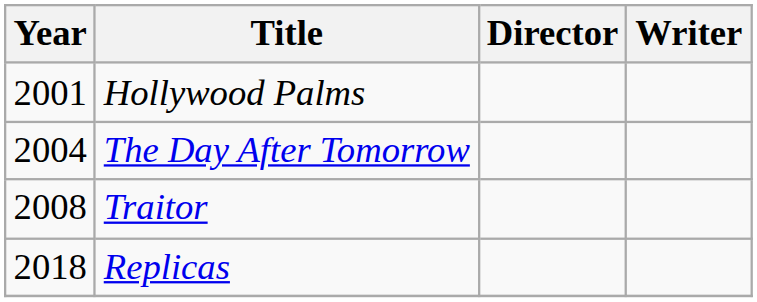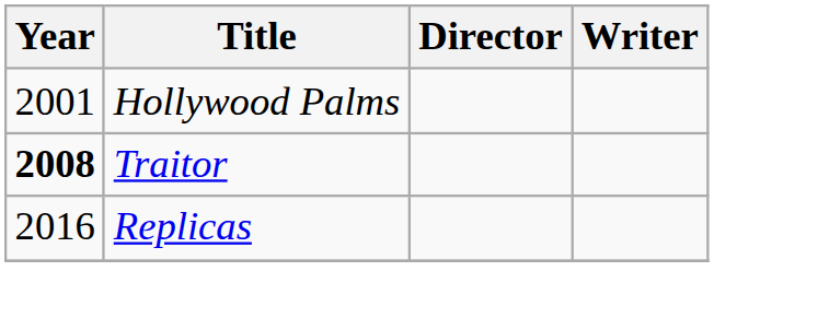- row: 2004 | The Day After Tomorrow
Traitor | Year: normal -> bold
Replicas | Year: 2018 -> 2016
